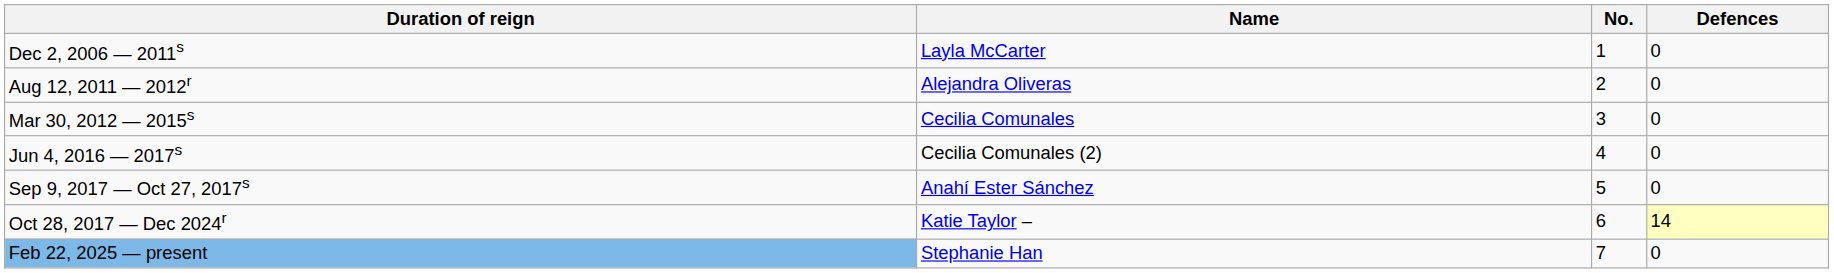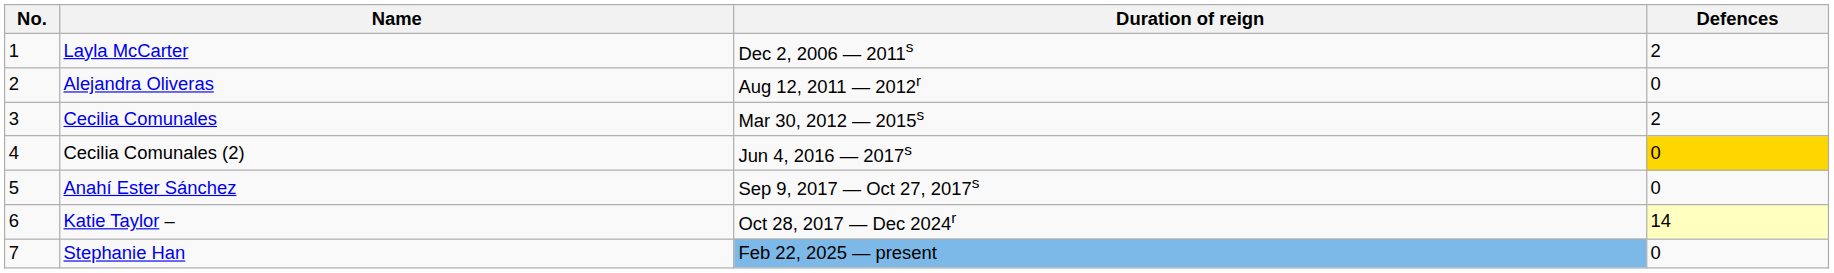columns swapped: No. <-> Duration of reign
Layla McCarter | Defences: 0 -> 2
Cecilia Comunales | Defences: 0 -> 2
Cecilia Comunales (2) | Defences: no background -> gold background
